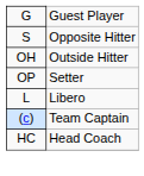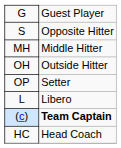+ row: MH | Middle Hitter
(c) | column 2: normal -> bold
